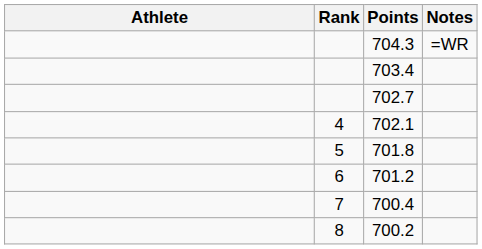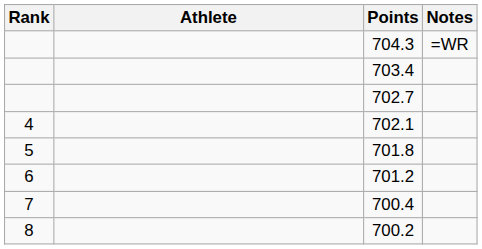columns swapped: Rank <-> Athlete
